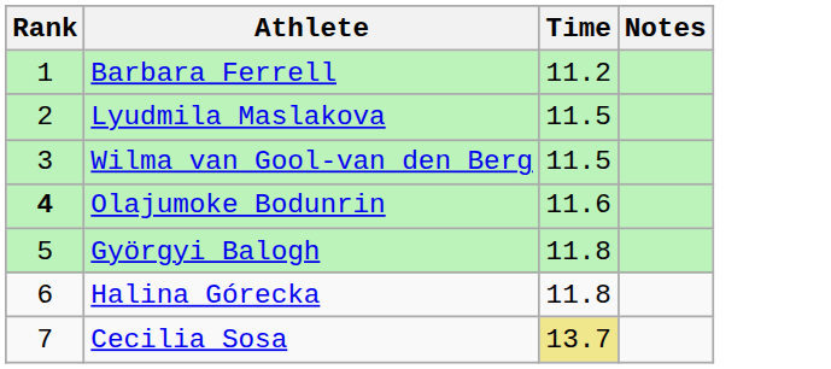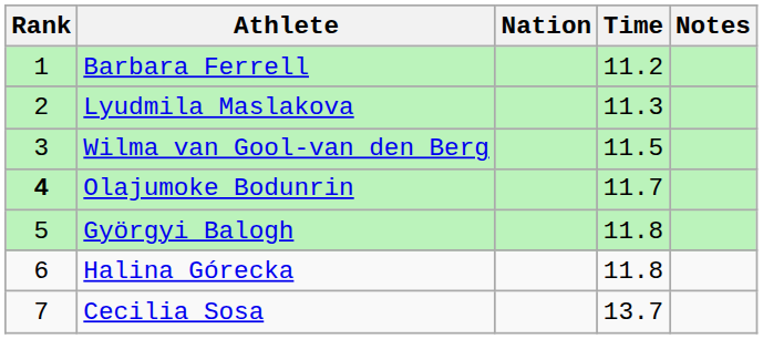+ column: Nation
Lyudmila Maslakova | Time: 11.5 -> 11.3
Olajumoke Bodunrin | Time: 11.6 -> 11.7
Cecilia Sosa | Time: khaki background -> no background
